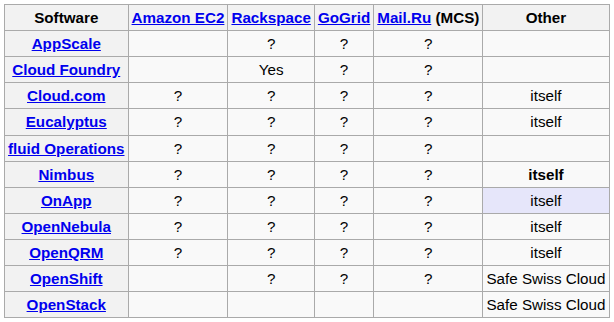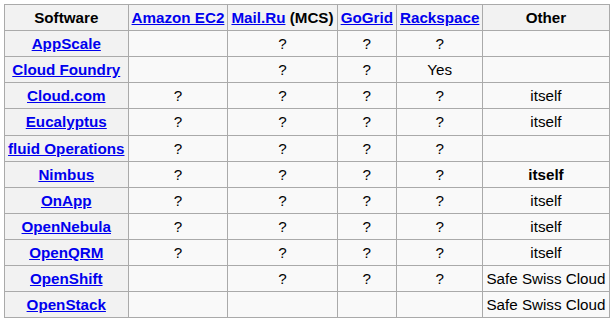columns swapped: Rackspace <-> Mail.Ru (MCS)
OnApp | Other: lavender background -> no background
